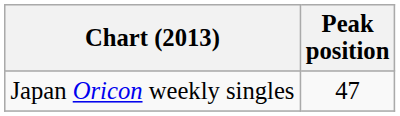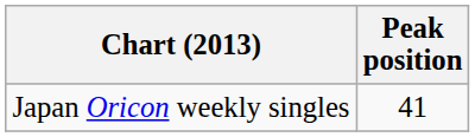Japan Oricon weekly singles | Peak position: 47 -> 41
